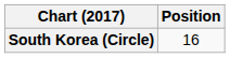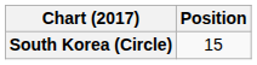South Korea (Circle) | Position: 16 -> 15
